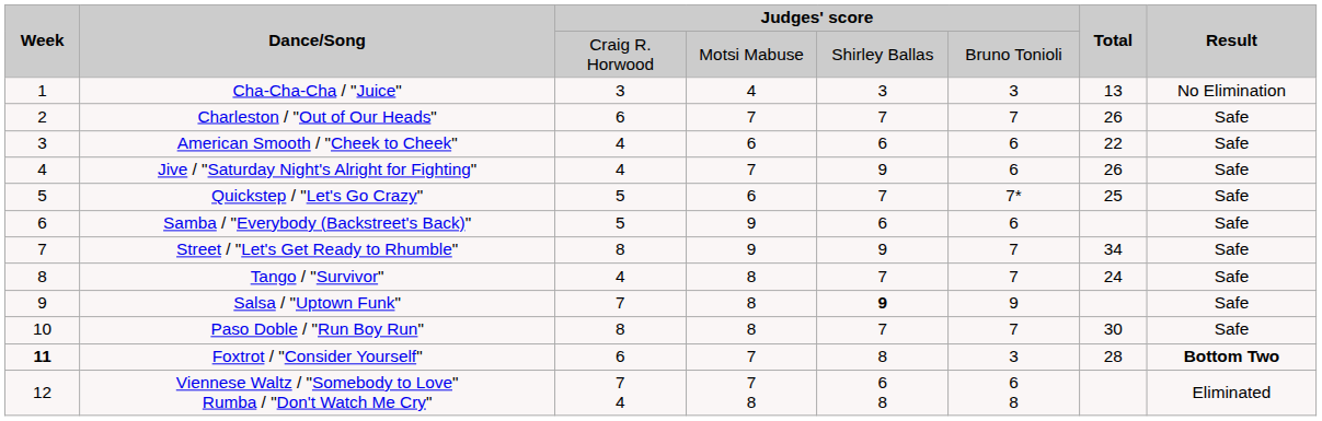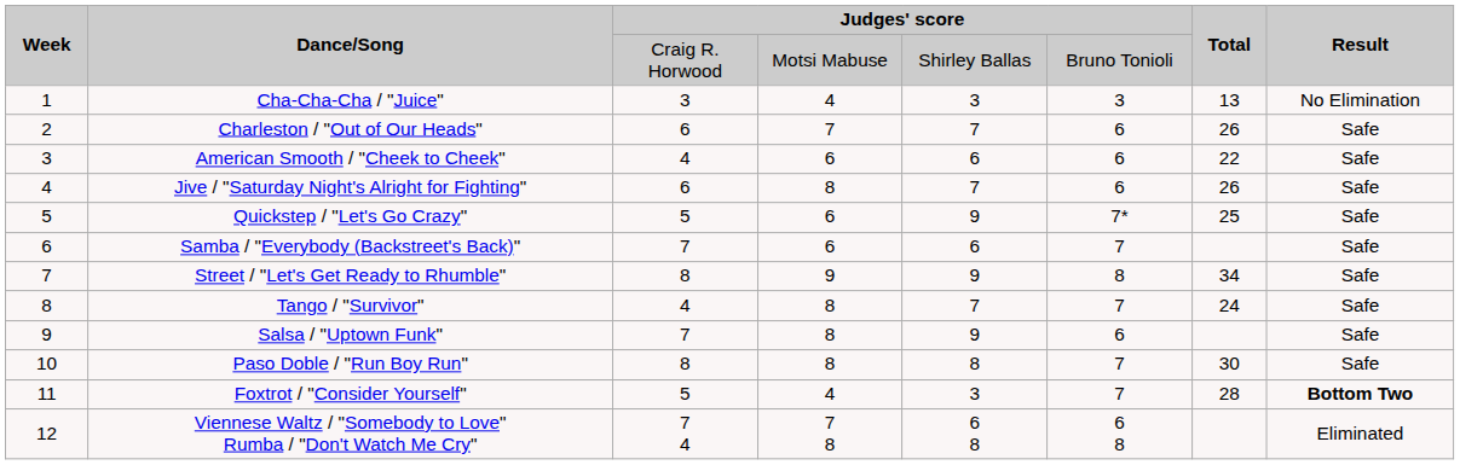Charleston / "Out of Our Heads" | column 6: 7 -> 6
Jive / "Saturday Night's Alright for Fighting" | column 3: 4 -> 6
Jive / "Saturday Night's Alright for Fighting" | column 4: 7 -> 8
Jive / "Saturday Night's Alright for Fighting" | column 5: 9 -> 7
Quickstep / "Let's Go Crazy" | column 5: 7 -> 9
Samba / "Everybody (Backstreet's Back)" | column 3: 5 -> 7
Samba / "Everybody (Backstreet's Back)" | column 4: 9 -> 6
Samba / "Everybody (Backstreet's Back)" | column 6: 6 -> 7
Street / "Let's Get Ready to Rhumble" | column 6: 7 -> 8
Salsa / "Uptown Funk" | column 5: bold -> normal
Salsa / "Uptown Funk" | column 6: 9 -> 6
Paso Doble / "Run Boy Run" | column 5: 7 -> 8
Foxtrot / "Consider Yourself" | Week: bold -> normal
Foxtrot / "Consider Yourself" | column 3: 6 -> 5
Foxtrot / "Consider Yourself" | column 4: 7 -> 4
Foxtrot / "Consider Yourself" | column 5: 8 -> 3
Foxtrot / "Consider Yourself" | column 6: 3 -> 7
